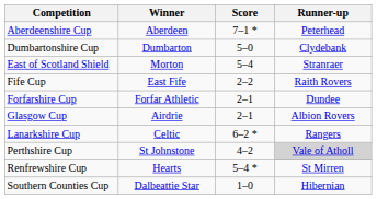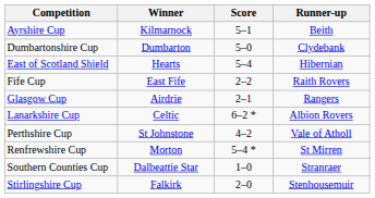- row: Aberdeenshire Cup | Aberdeen | 7–1 * | Peterhead
+ row: Ayrshire Cup | Kilmarnock | 5–1 | Beith
East of Scotland Shield | Winner: Morton -> Hearts
East of Scotland Shield | Runner-up: Stranraer -> Hibernian
- row: Forfarshire Cup | Forfar Athletic | 2–1 | Dundee
Glasgow Cup | Runner-up: Albion Rovers -> Rangers
Lanarkshire Cup | Runner-up: Rangers -> Albion Rovers
Perthshire Cup | Runner-up: lightgrey background -> no background
Renfrewshire Cup | Winner: Hearts -> Morton
Southern Counties Cup | Runner-up: Hibernian -> Stranraer
+ row: Stirlingshire Cup | Falkirk | 2–0 | Stenhousemuir
